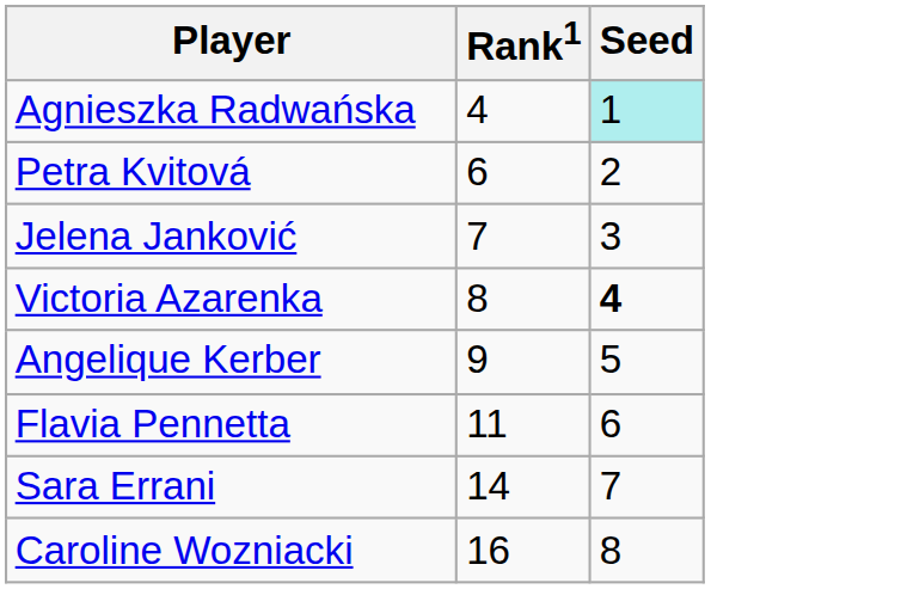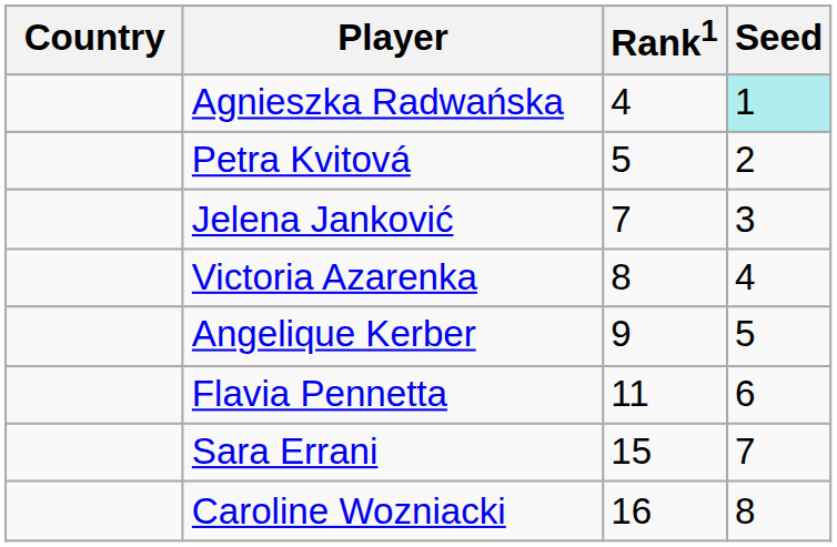+ column: Country
Petra Kvitová | Rank1: 6 -> 5
Victoria Azarenka | Seed: bold -> normal
Sara Errani | Rank1: 14 -> 15
